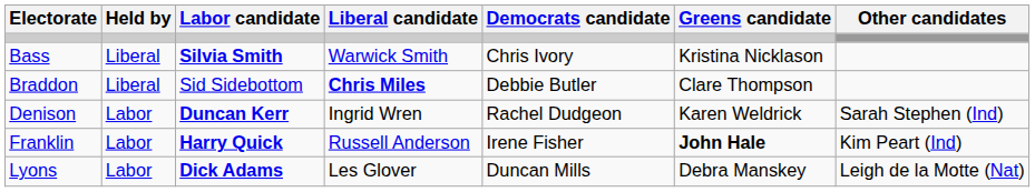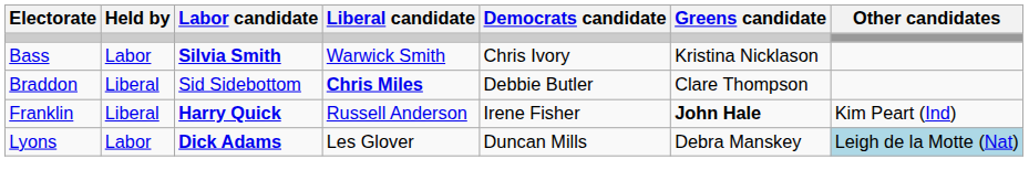Bass | Held by: Liberal -> Labor
- row: Denison | Labor | Duncan Kerr | Ingrid Wren | Rachel Dudgeon | Karen Weldrick | Sarah Stephen (Ind)
Franklin | Held by: Labor -> Liberal
Lyons | Other candidates: no background -> lightblue background
